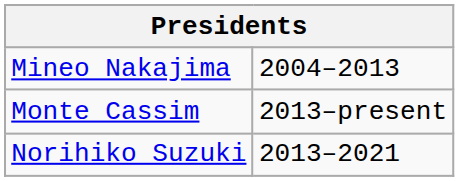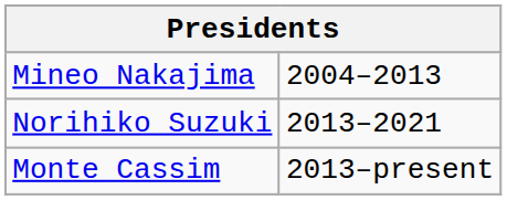rows swapped: Norihiko Suzuki <-> Monte Cassim
